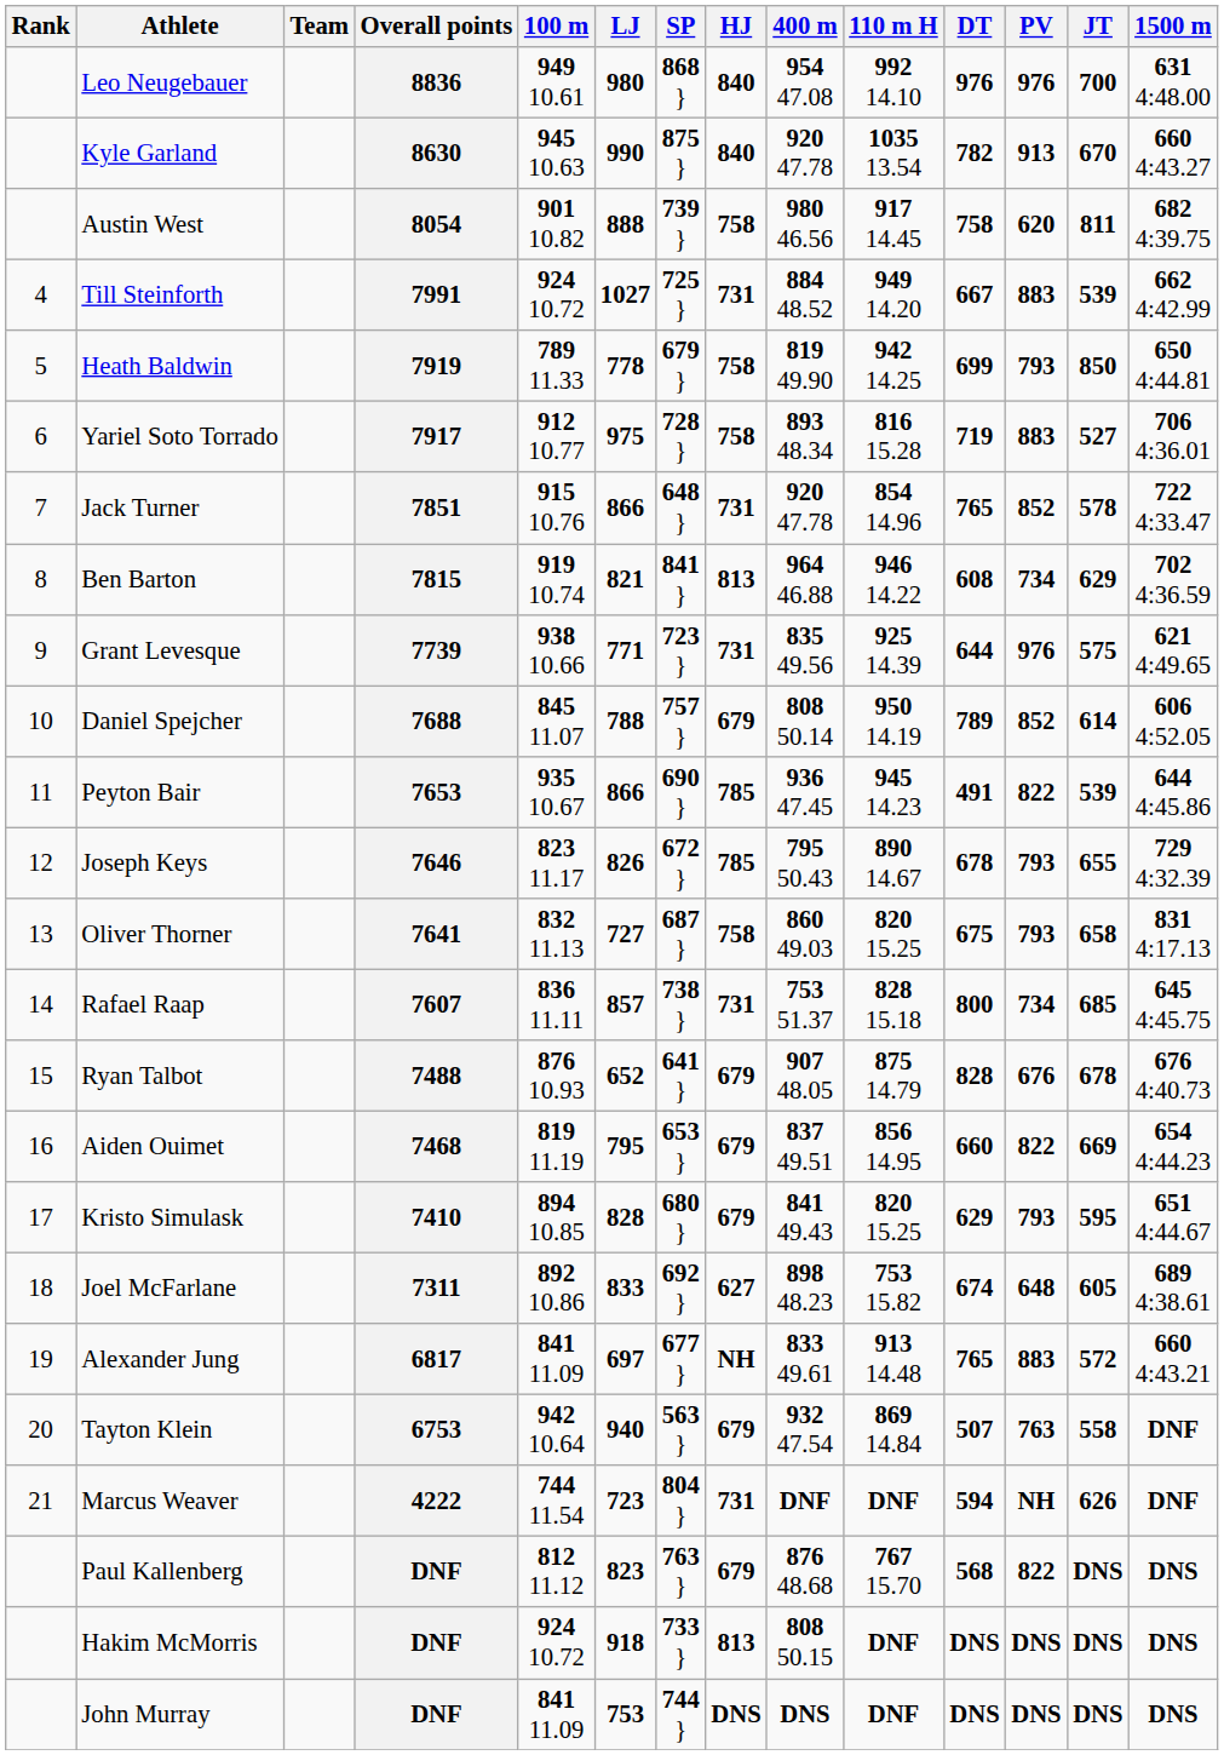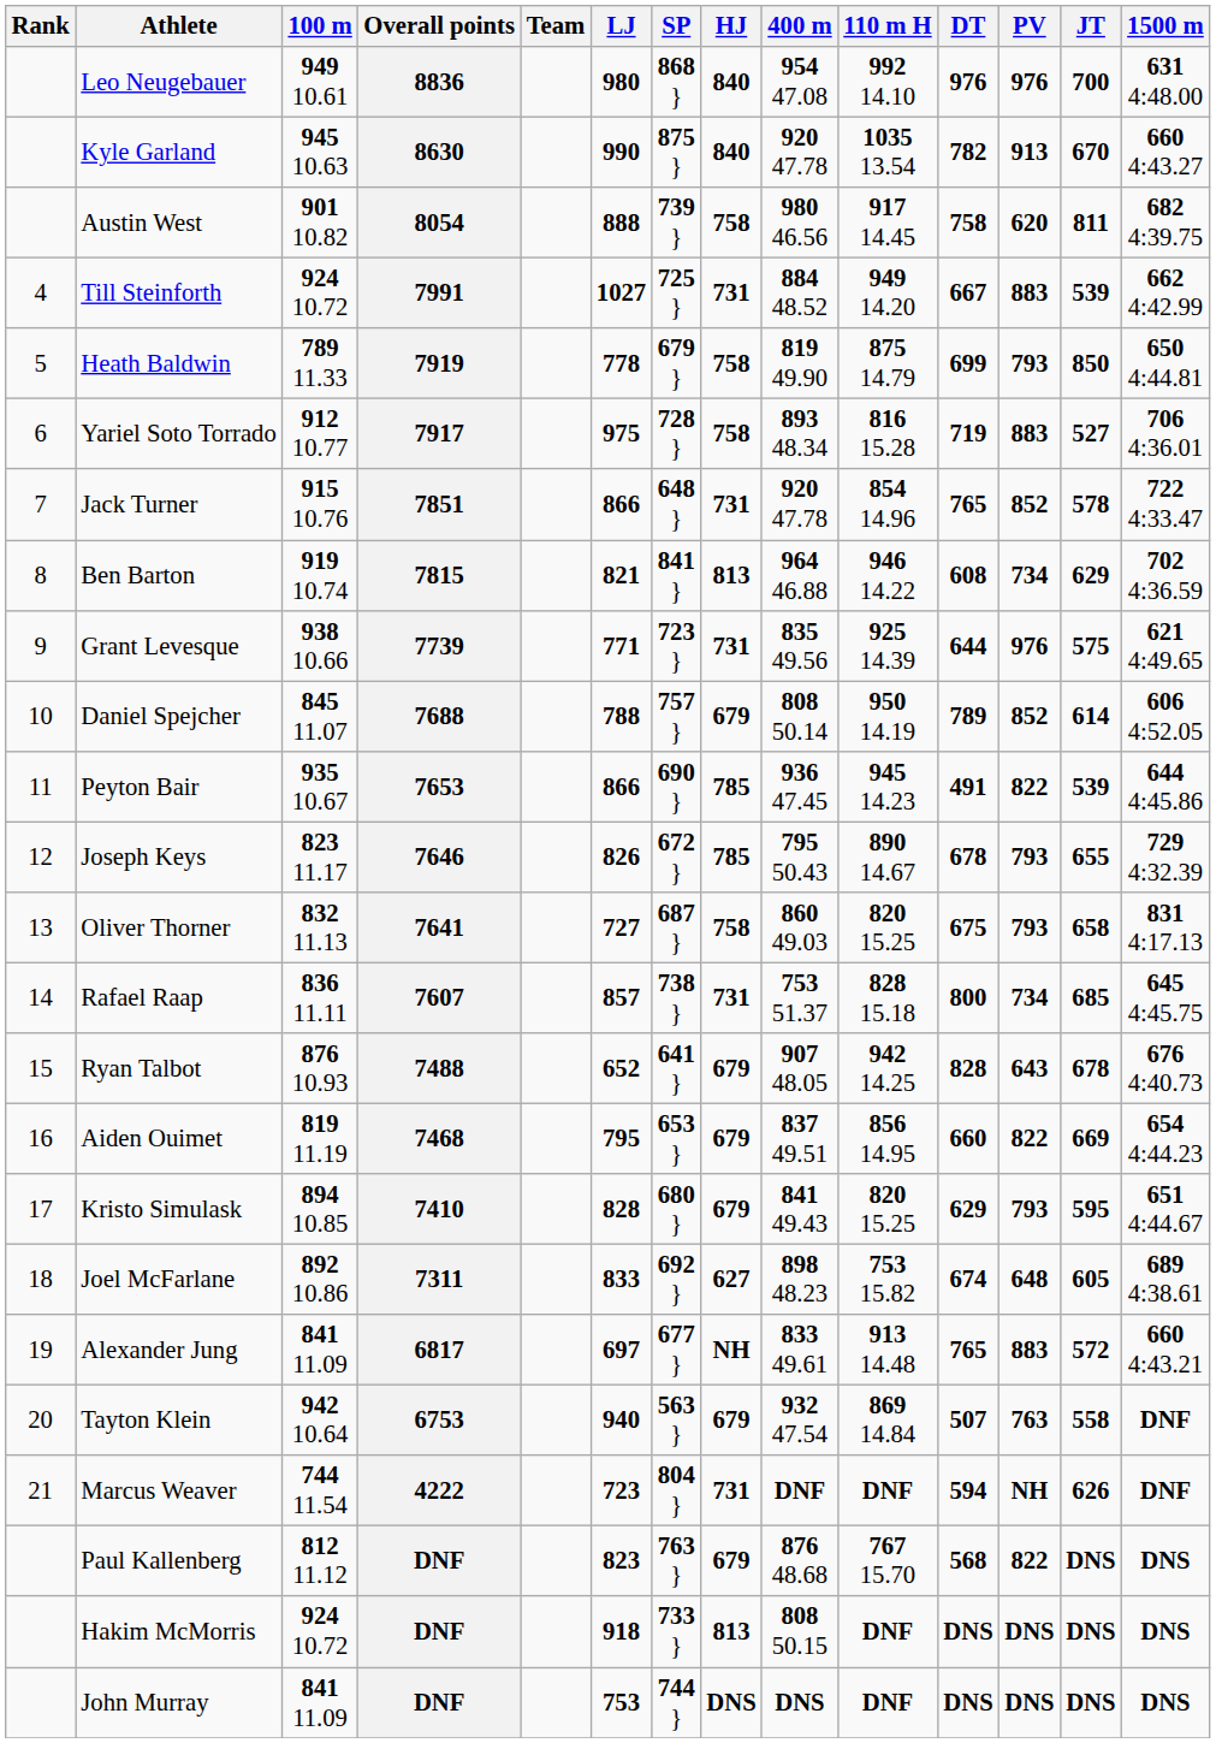columns swapped: Team <-> 100 m
7919 | 110 m H: 942 14.25 -> 875 14.79
7488 | 110 m H: 875 14.79 -> 942 14.25
7488 | PV: 676 -> 643
